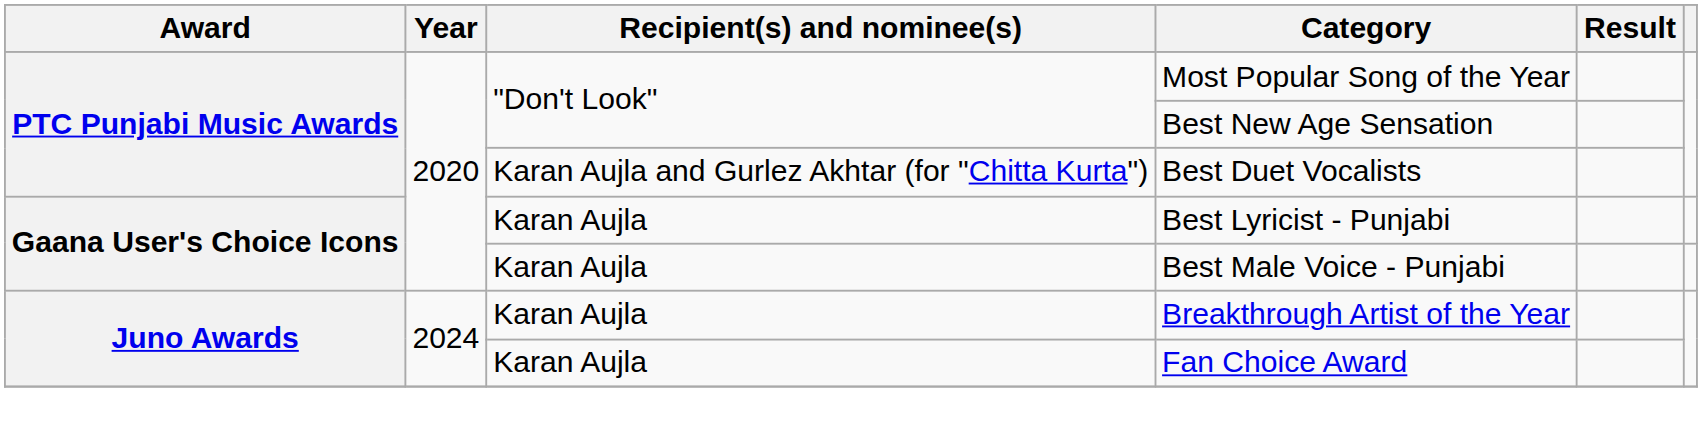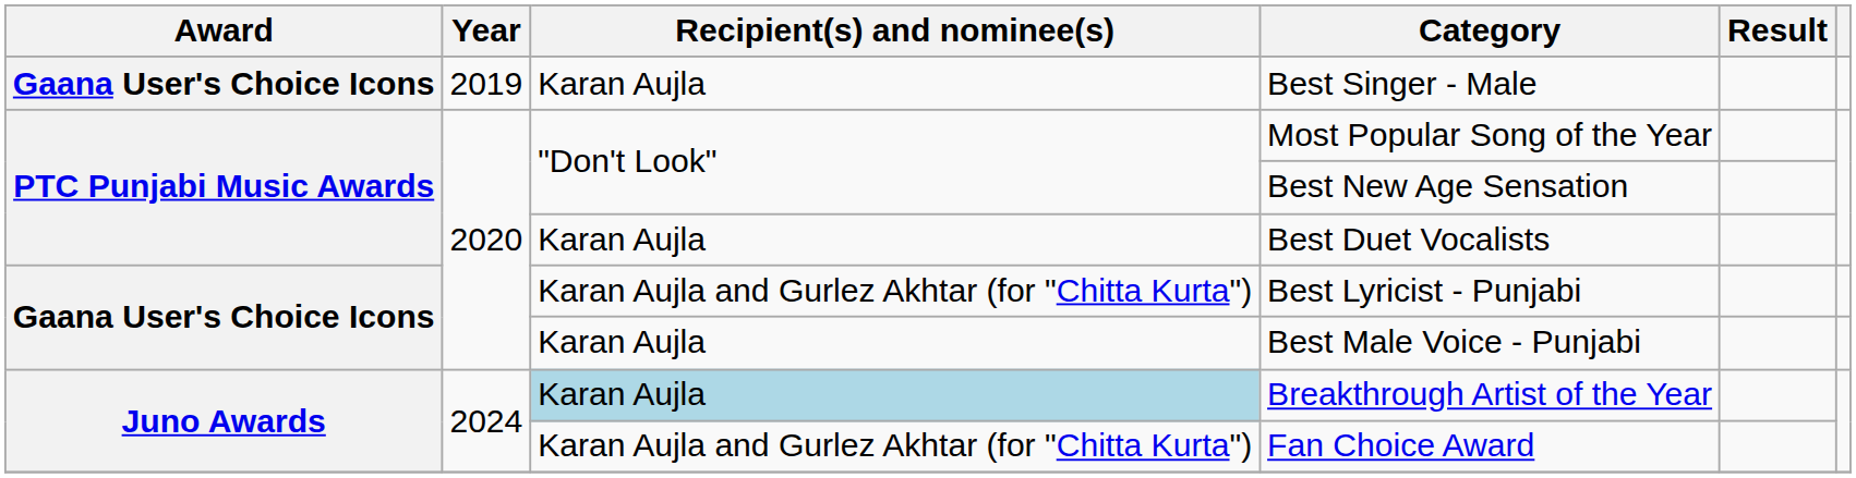+ row: Gaana User's Choice Icons | 2019 | Karan Aujla | Best Singer - Male
Best Duet Vocalists | Recipient(s) and nominee(s): Karan Aujla and Gurlez Akhtar (for "Chitta Kurta") -> Karan Aujla
Best Lyricist - Punjabi | Recipient(s) and nominee(s): Karan Aujla -> Karan Aujla and Gurlez Akhtar (for "Chitta Kurta")
Breakthrough Artist of the Year | Recipient(s) and nominee(s): no background -> lightblue background
Fan Choice Award | Recipient(s) and nominee(s): Karan Aujla -> Karan Aujla and Gurlez Akhtar (for "Chitta Kurta")
